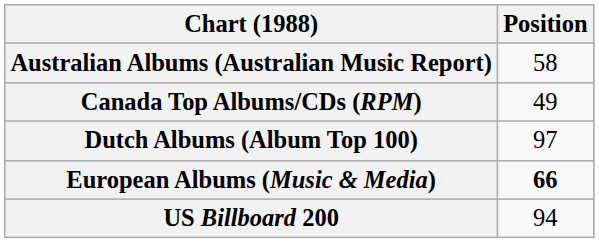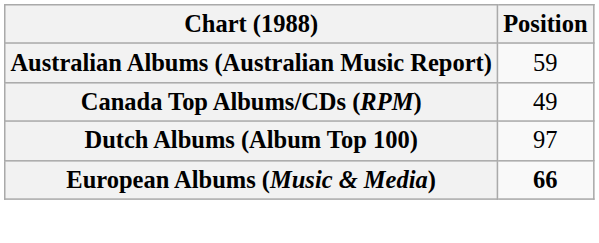Australian Albums (Australian Music Report) | Position: 58 -> 59
- row: US Billboard 200 | 94
